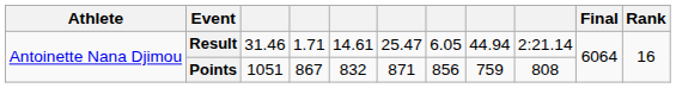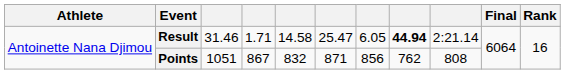Result | column 5: 14.61 -> 14.58
Result | column 8: normal -> bold
Points | column 8: 759 -> 762
